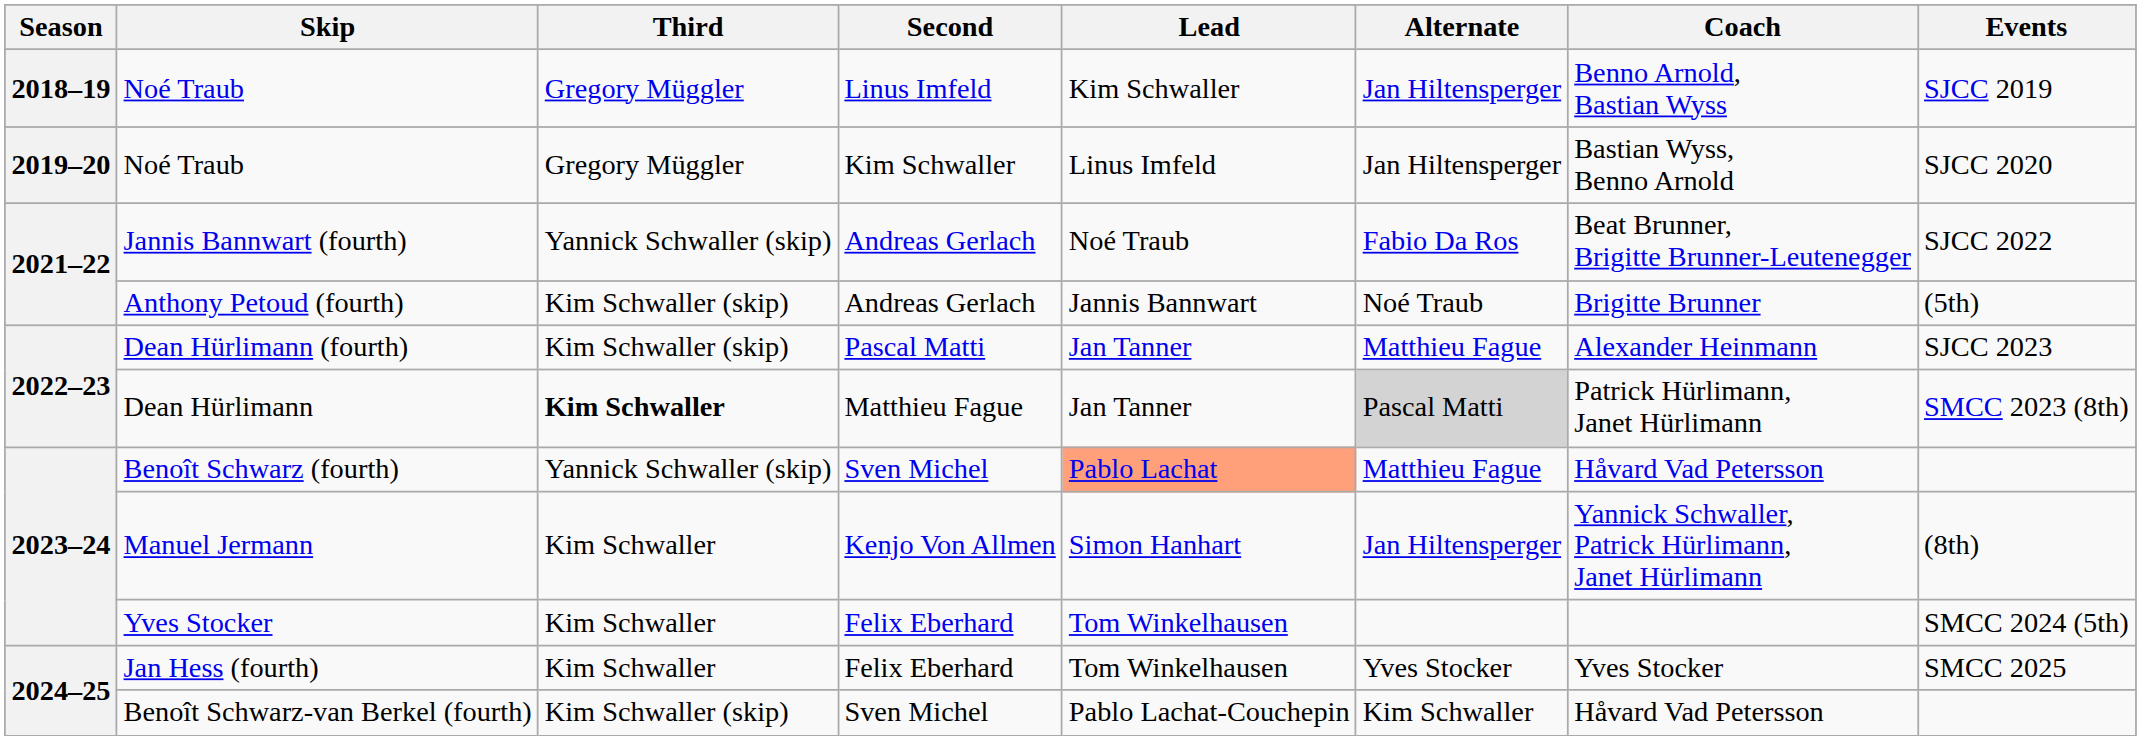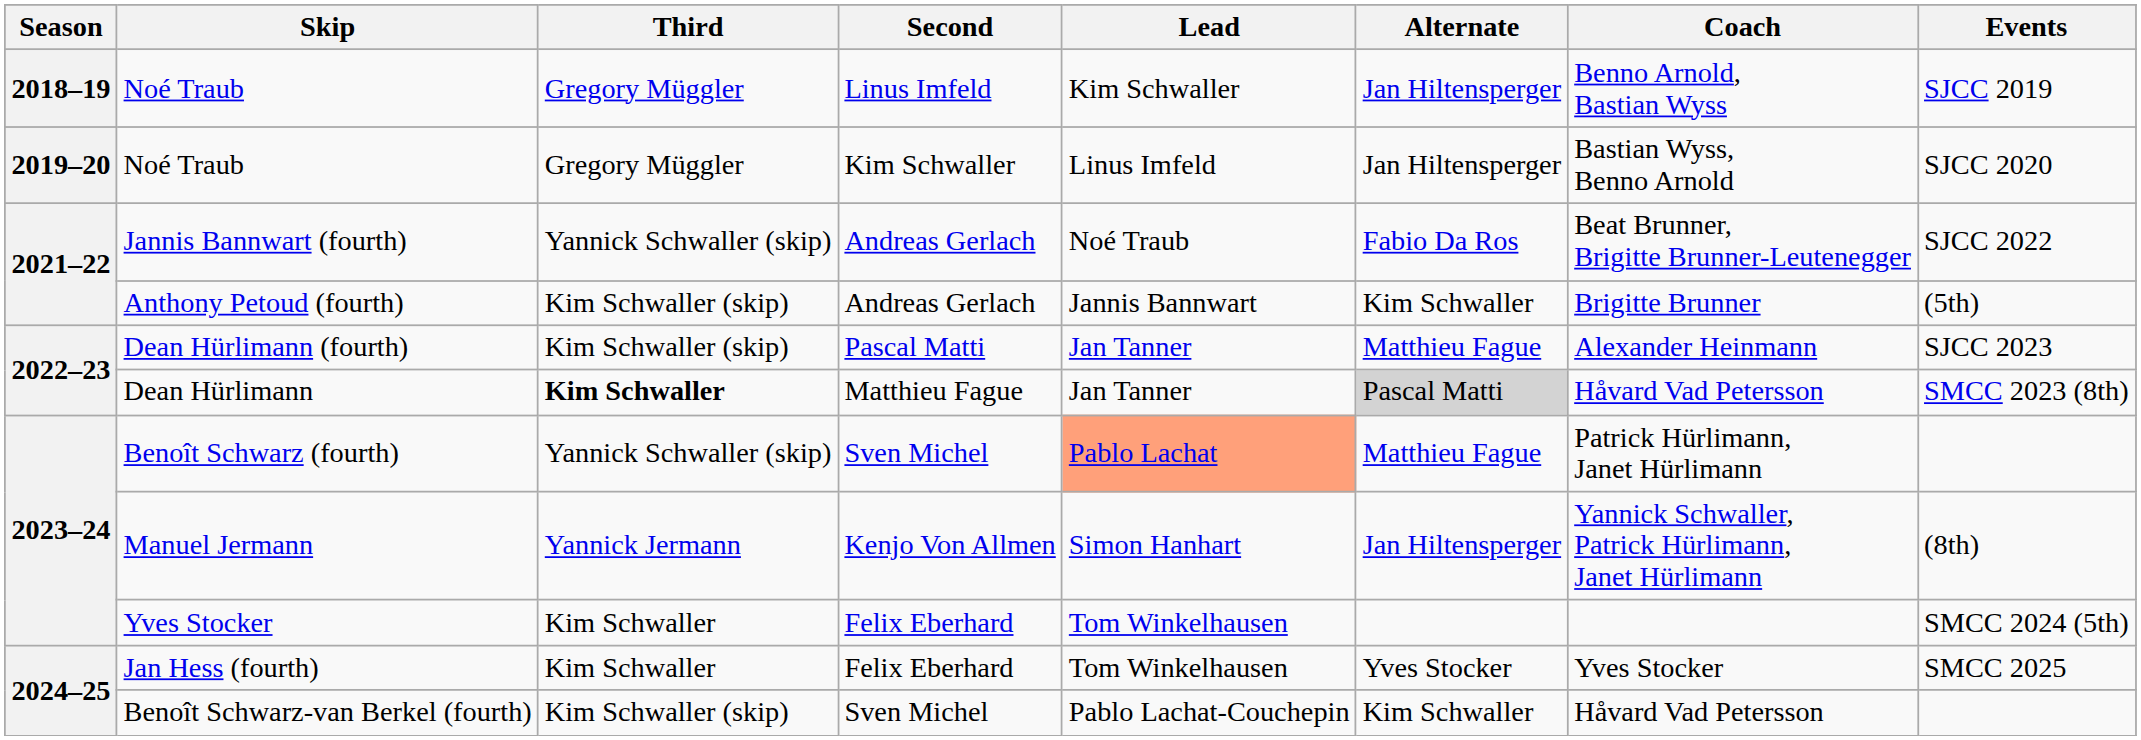Anthony Petoud (fourth) | Alternate: Noé Traub -> Kim Schwaller
Dean Hürlimann | Coach: Patrick Hürlimann, Janet Hürlimann -> Håvard Vad Petersson
Benoît Schwarz (fourth) | Coach: Håvard Vad Petersson -> Patrick Hürlimann, Janet Hürlimann
Manuel Jermann | Third: Kim Schwaller -> Yannick Jermann
